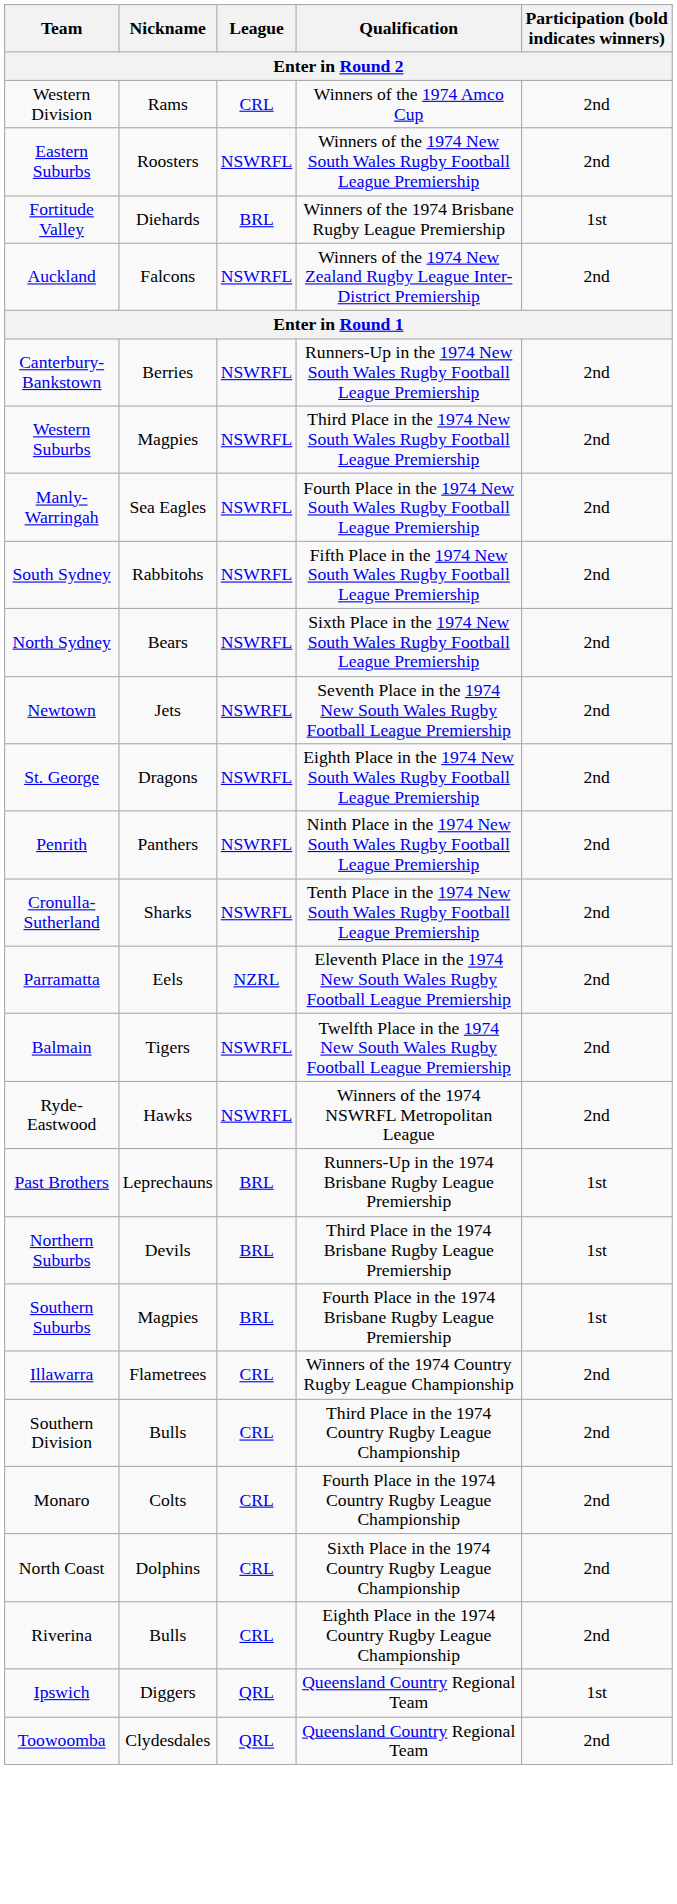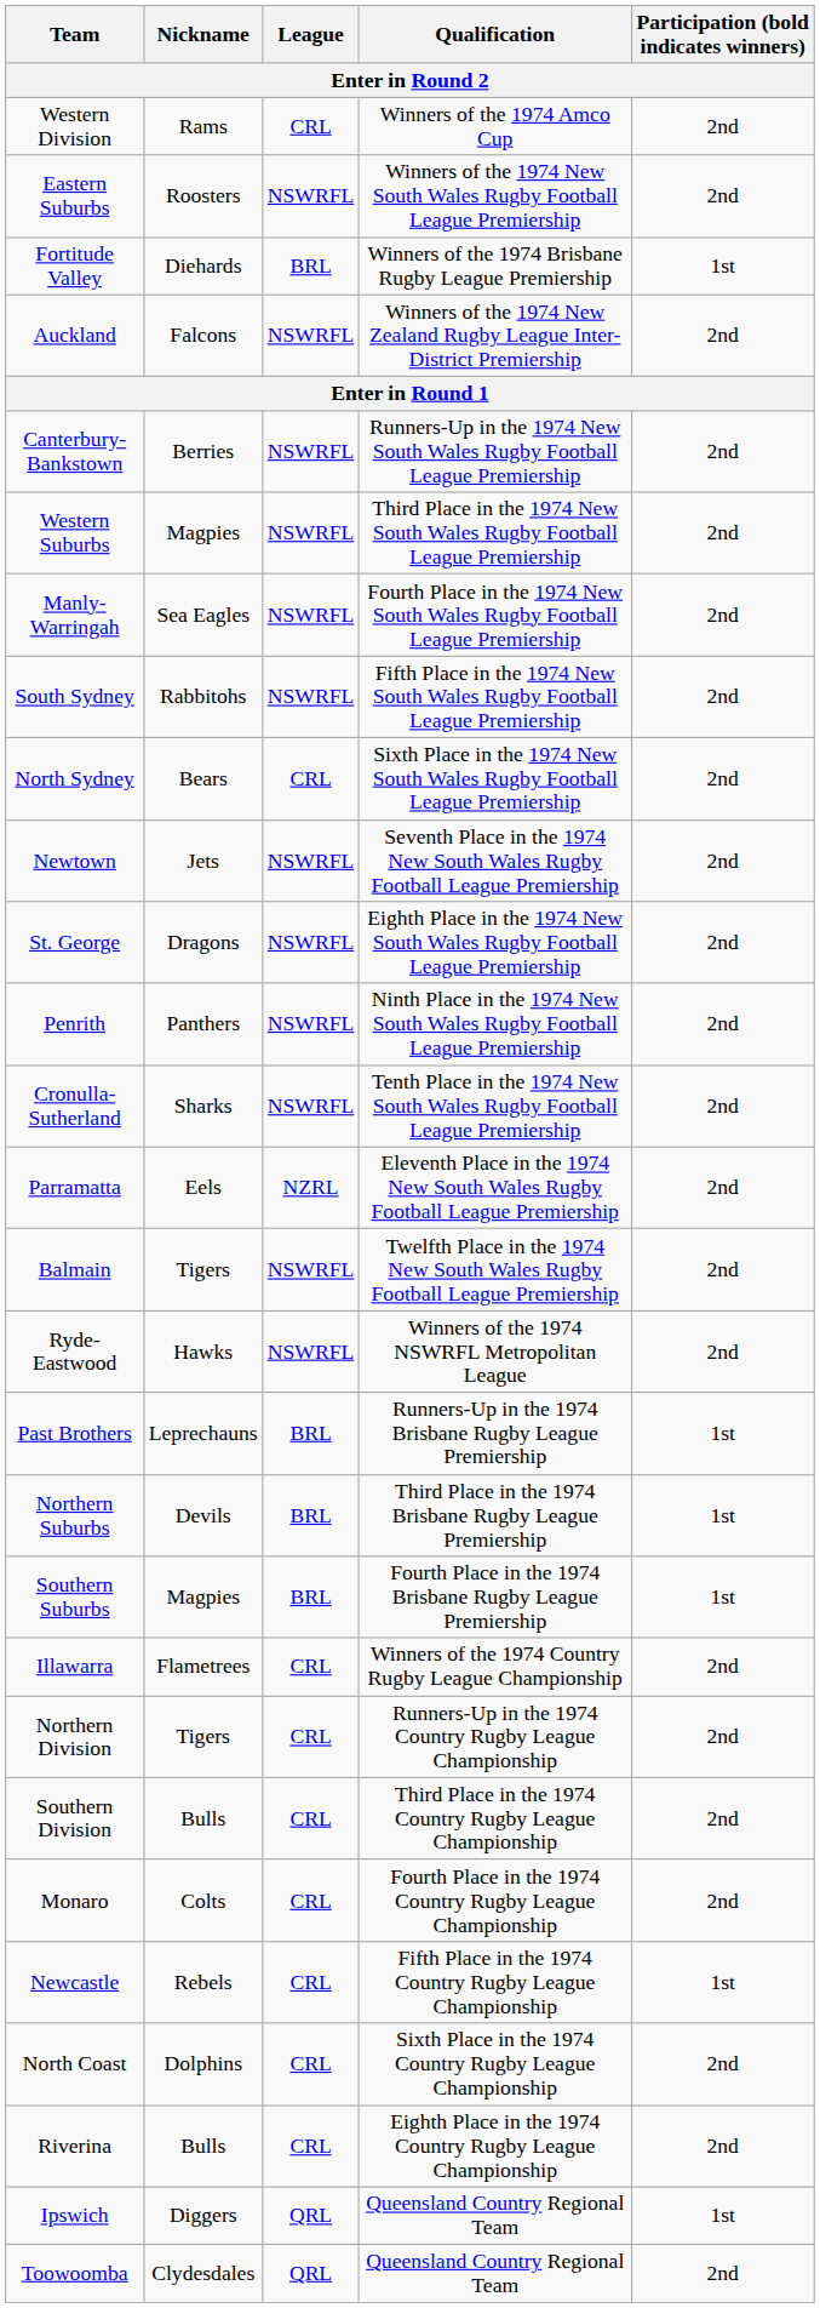North Sydney | League: NSWRFL -> CRL
+ row: Northern Division | Tigers | CRL | Runners-Up in the 1974 Country Rugby League Championship | 2nd
+ row: Newcastle | Rebels | CRL | Fifth Place in the 1974 Country Rugby League Championship | 1st
